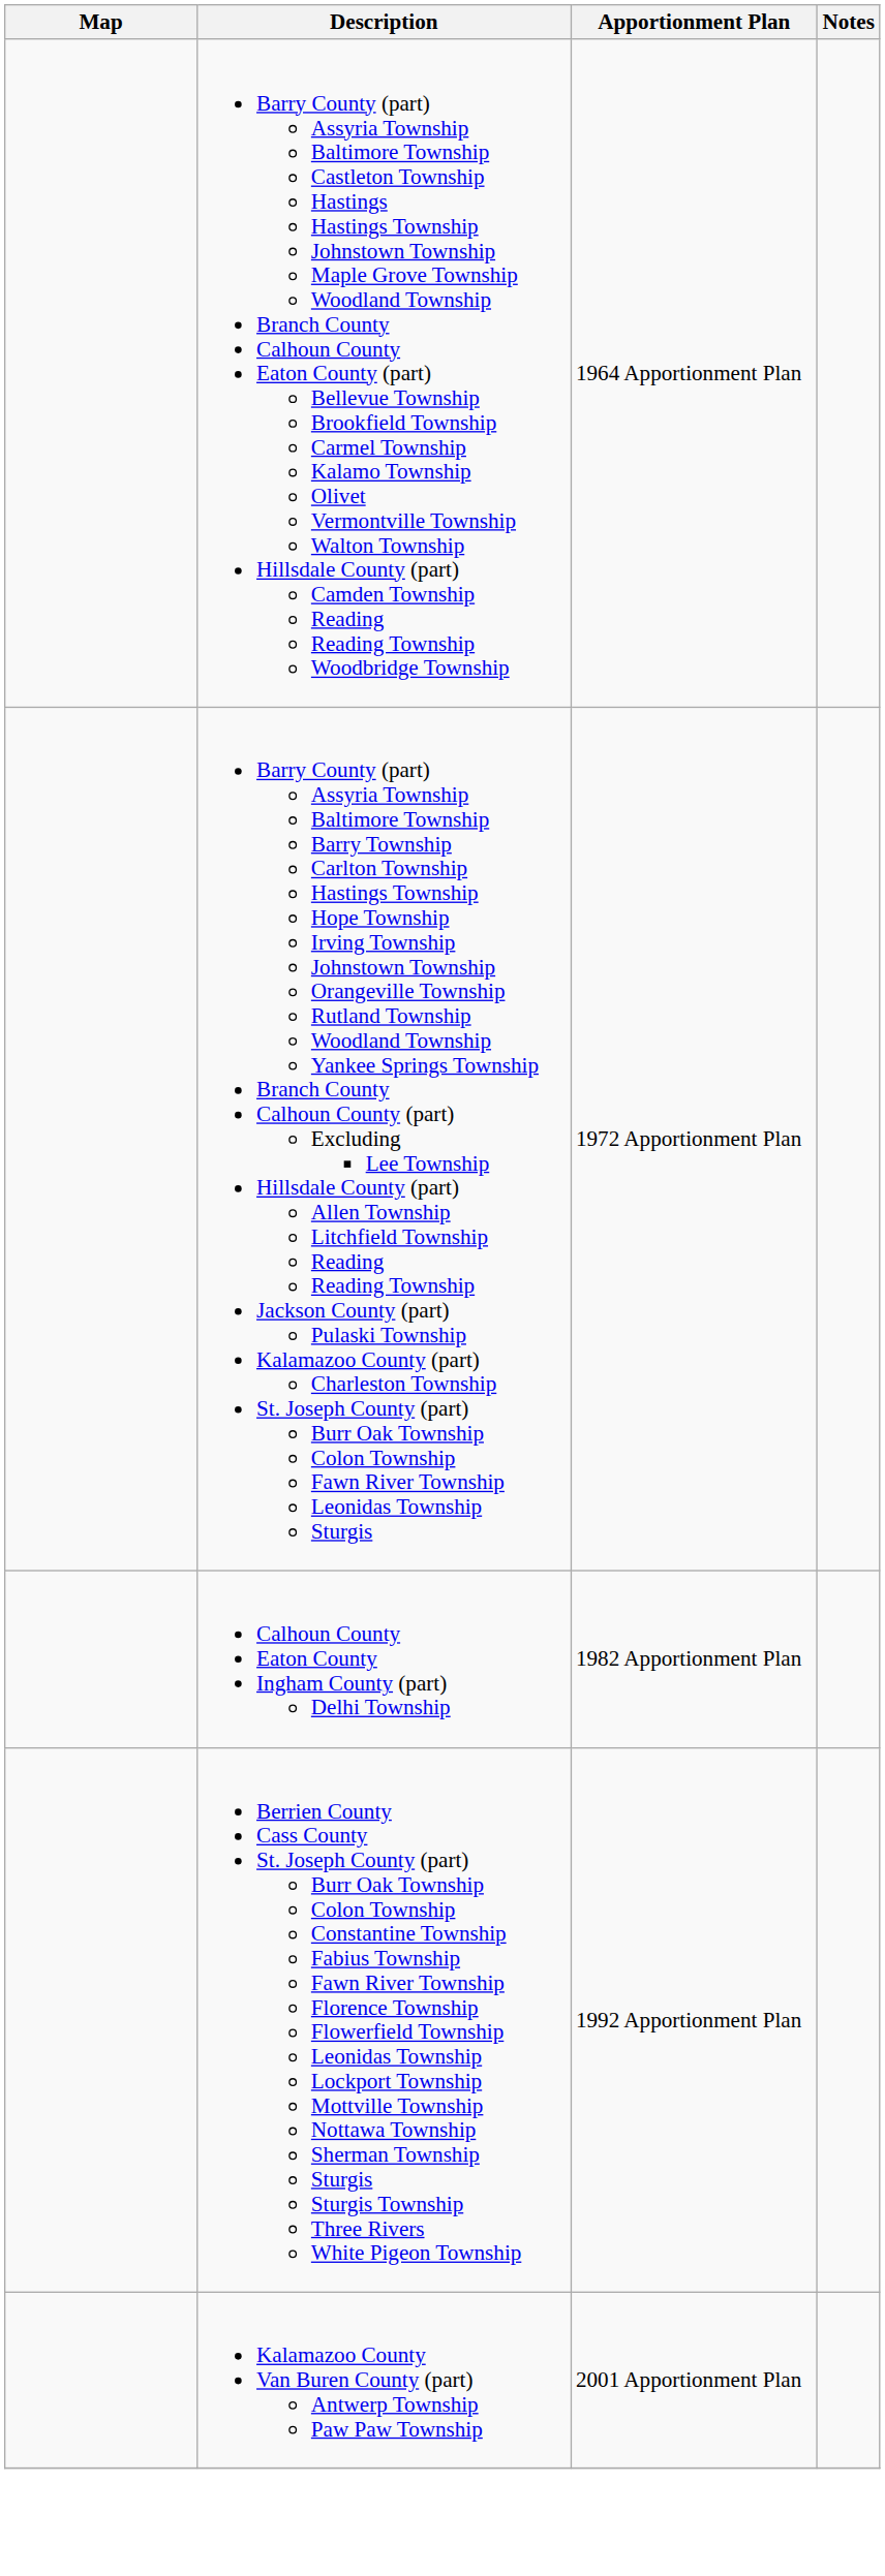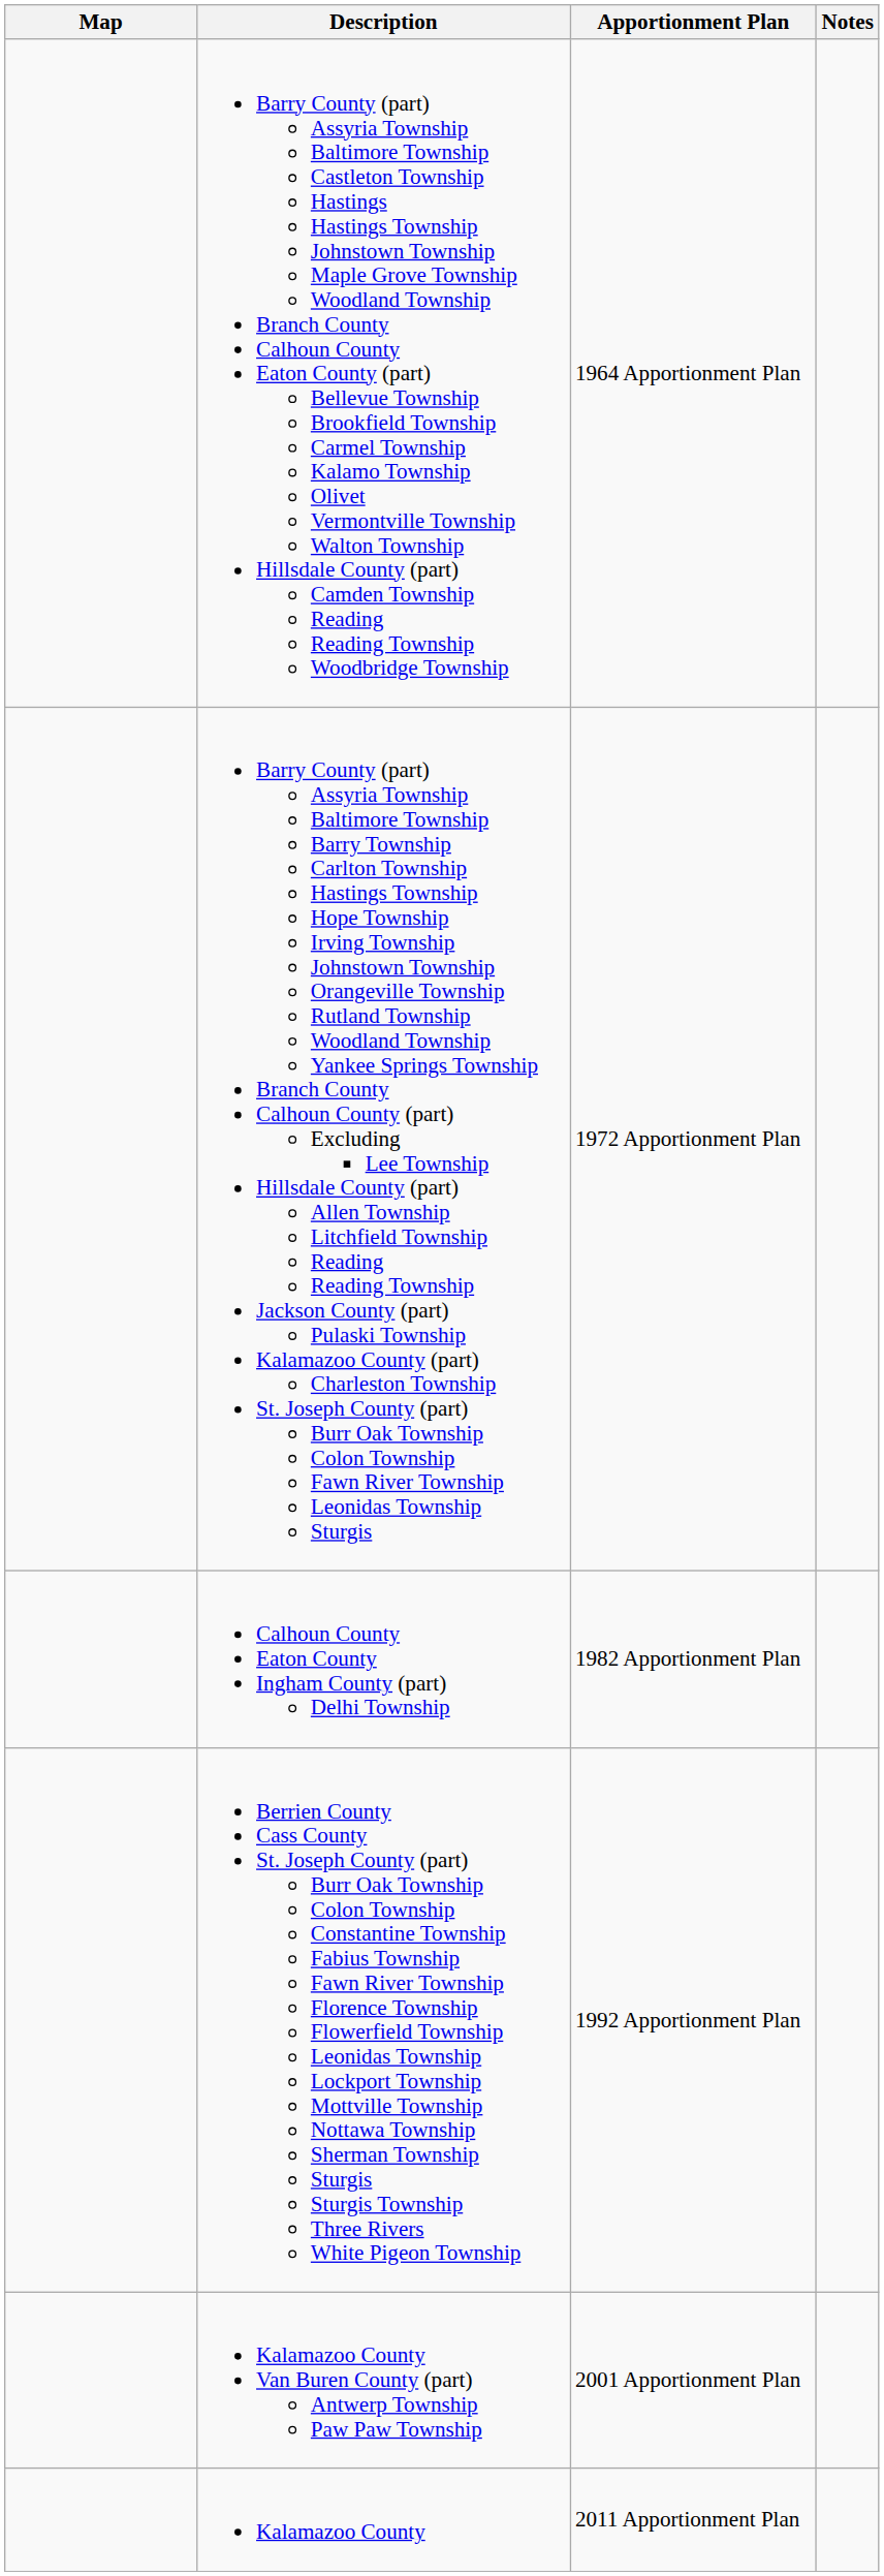+ row: Kalamazoo County | 2011 Apportionment Plan
